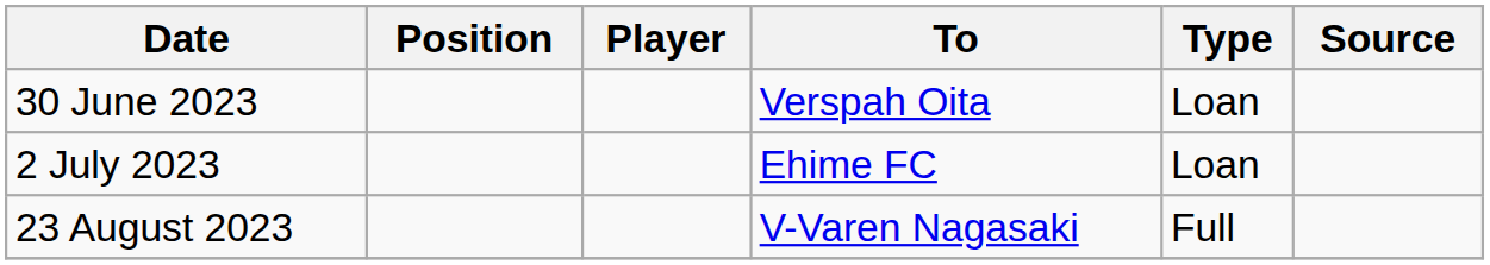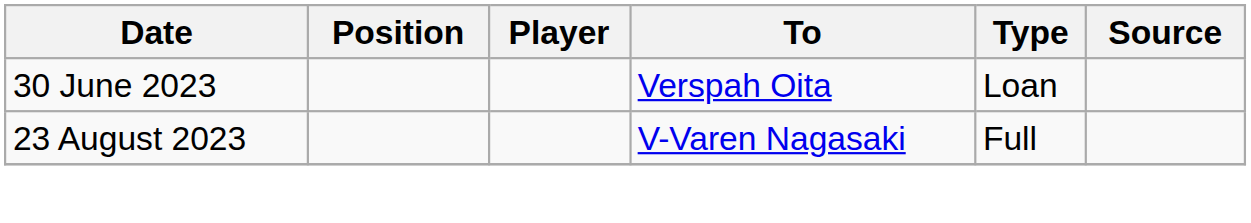- row: 2 July 2023 | Ehime FC | Loan
